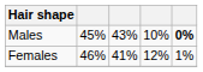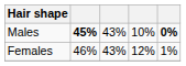Males | column 2: normal -> bold
Females | column 3: 41% -> 43%
